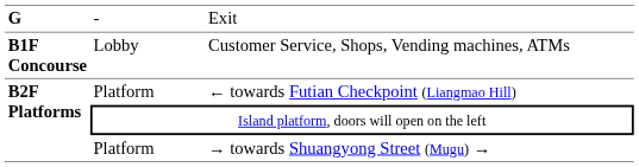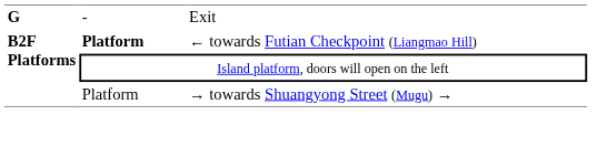- row: B1F Concourse | Lobby | Customer Service, Shops, Vending machines, ATMs
← towards Futian Checkpoint (Liangmao Hill) | column 2: normal -> bold
